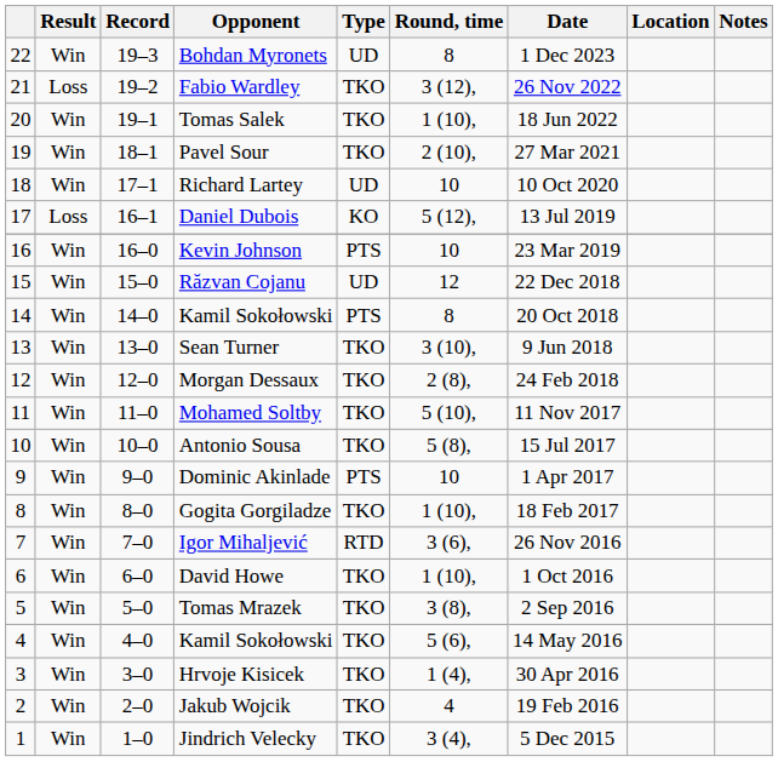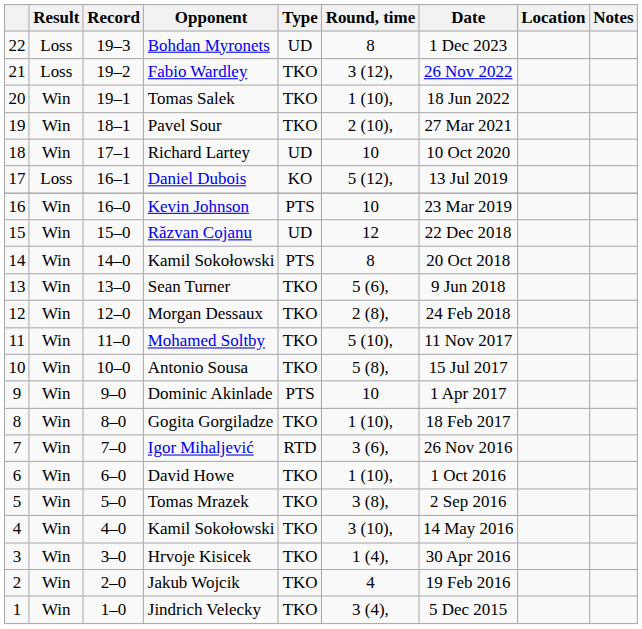Bohdan Myronets | Result: Win -> Loss
Sean Turner | Round, time: 3 (10), -> 5 (6),
4 / Kamil Sokołowski | Round, time: 5 (6), -> 3 (10),
